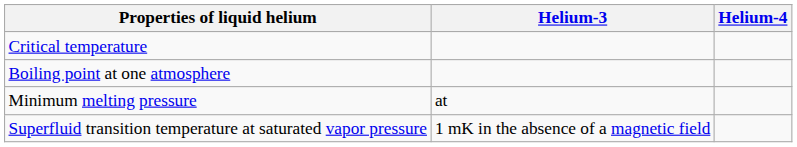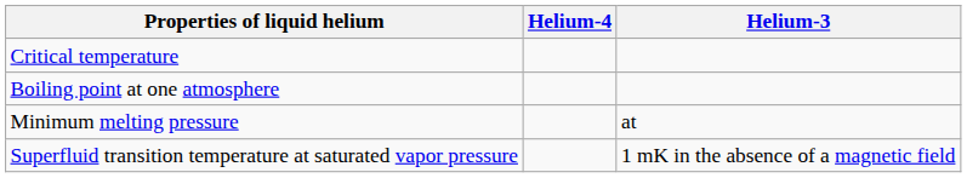columns swapped: Helium-4 <-> Helium-3
